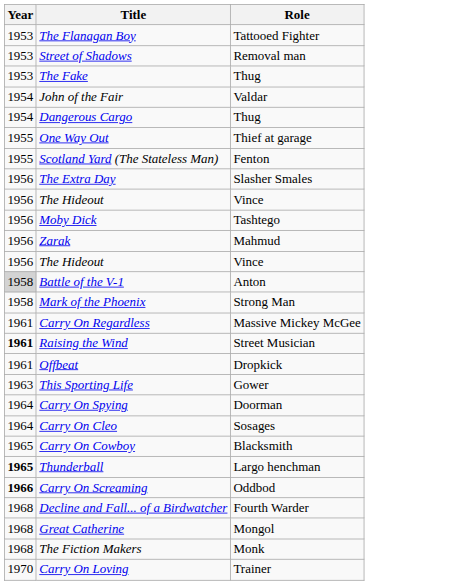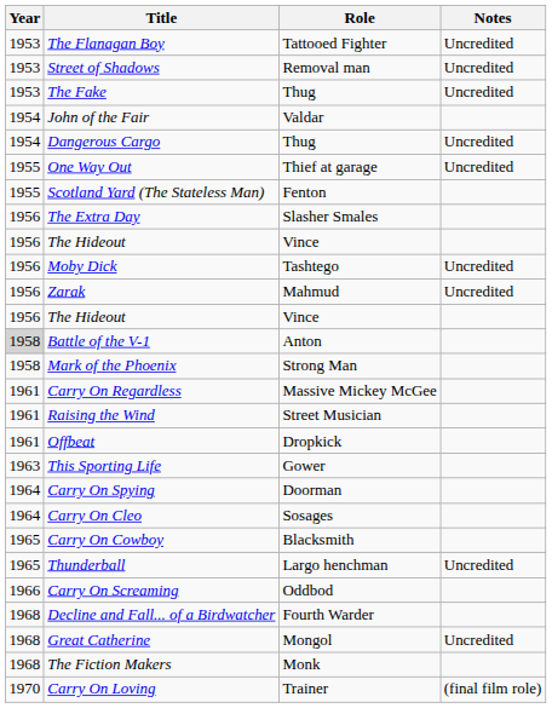+ column: Notes | Uncredited | Uncredited | Uncredited | Uncredited | Uncredited | Uncredited | Uncredited | Uncredited | Uncredited | (final film role)
Raising the Wind | Year: bold -> normal
Thunderball | Year: bold -> normal
Carry On Screaming | Year: bold -> normal
